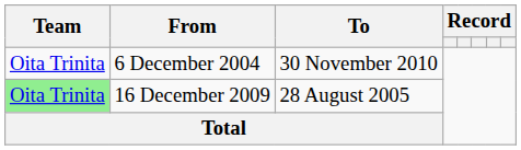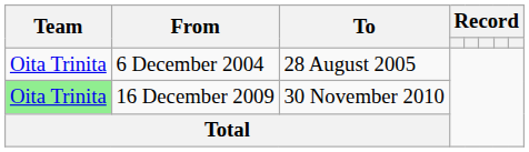6 December 2004 | To: 30 November 2010 -> 28 August 2005
16 December 2009 | To: 28 August 2005 -> 30 November 2010
